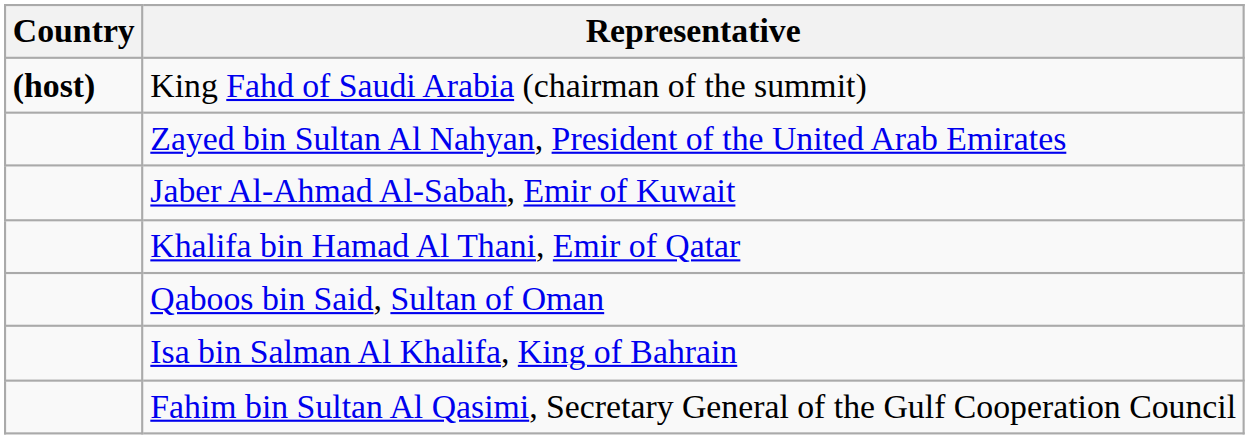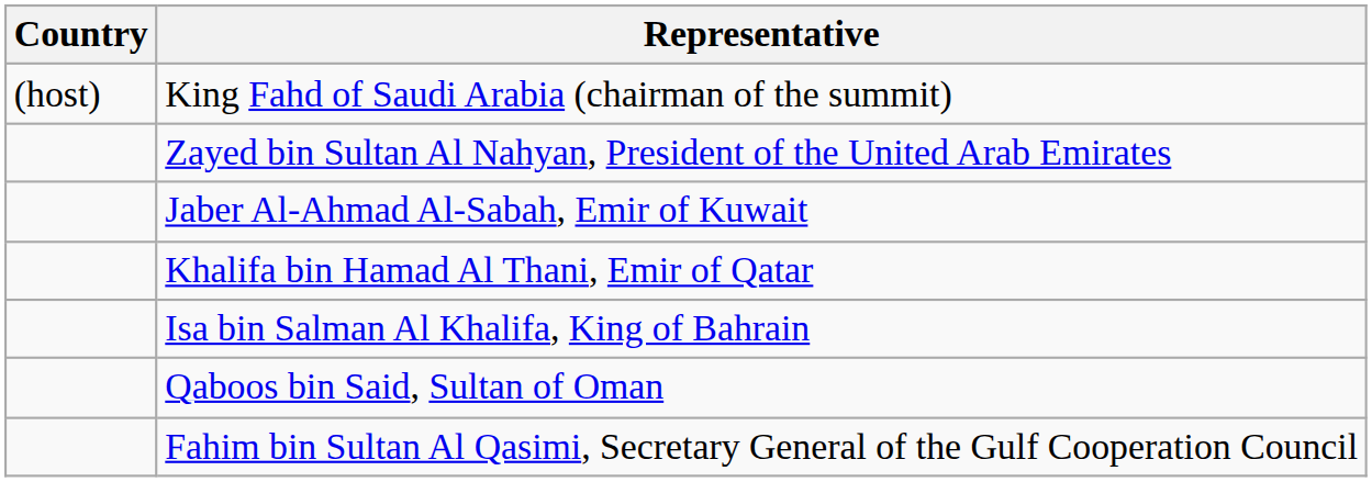King Fahd of Saudi Arabia (chairman of the summit) | Country: bold -> normal
rows swapped: Isa bin Salman Al Khalifa, King of Bahrain <-> Qaboos bin Said, Sultan of Oman
